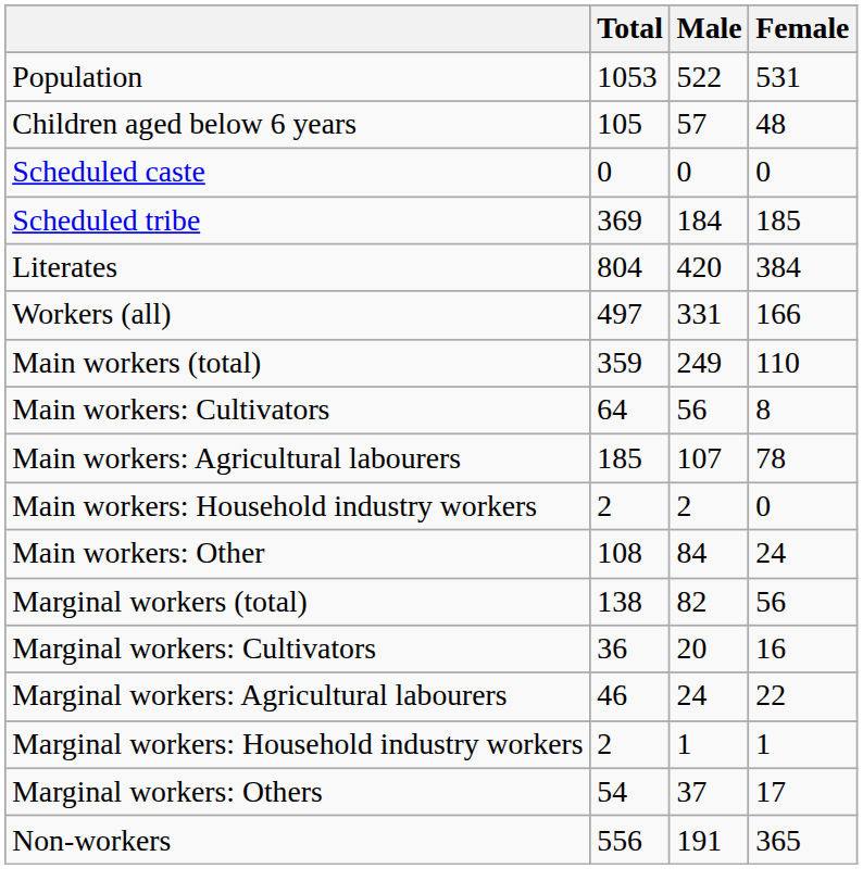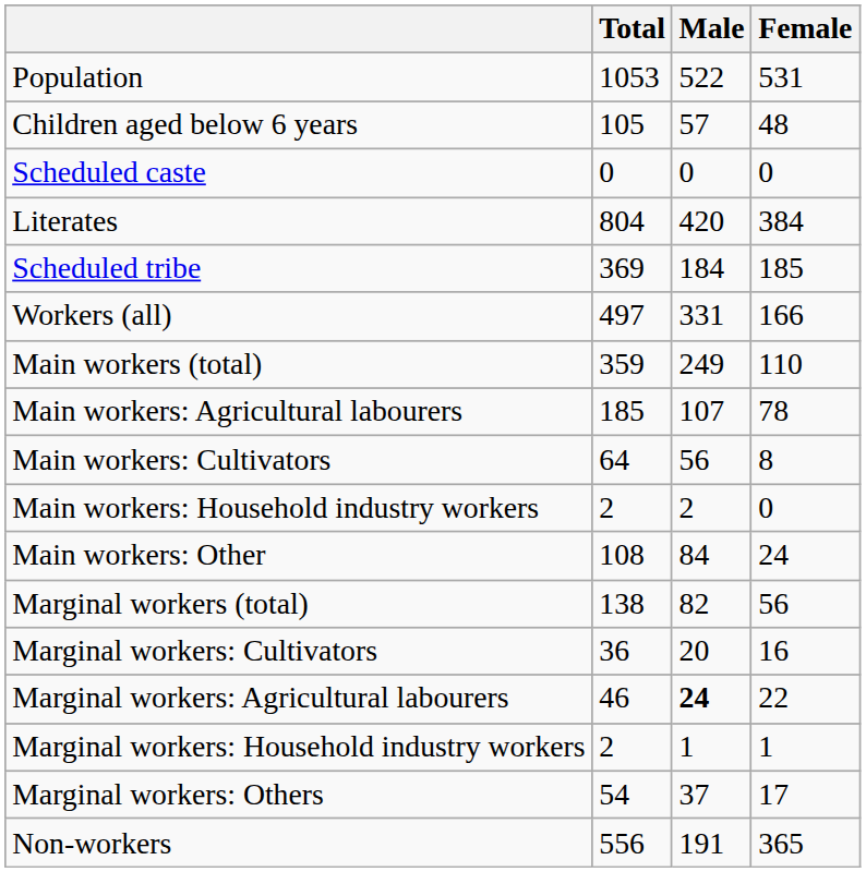rows swapped: Scheduled tribe <-> Literates
rows swapped: Main workers: Cultivators <-> Main workers: Agricultural labourers
Marginal workers: Agricultural labourers | Male: normal -> bold
